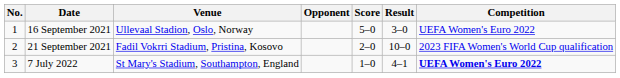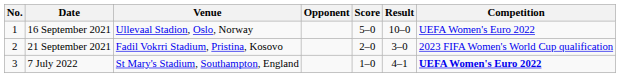16 September 2021 | Result: 3–0 -> 10–0
21 September 2021 | Result: 10–0 -> 3–0
